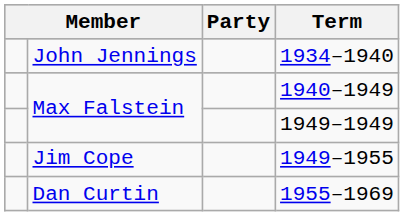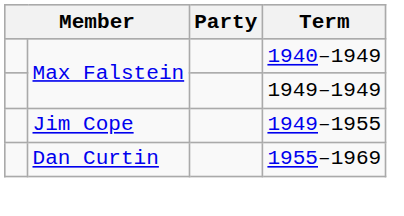- row: John Jennings | 1934–1940
